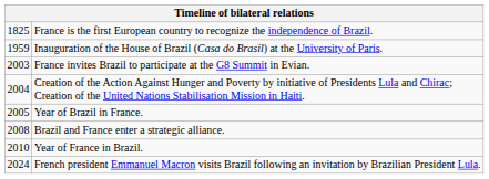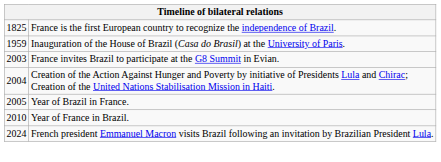- row: 2008 | Brazil and France enter a strategic alliance.
